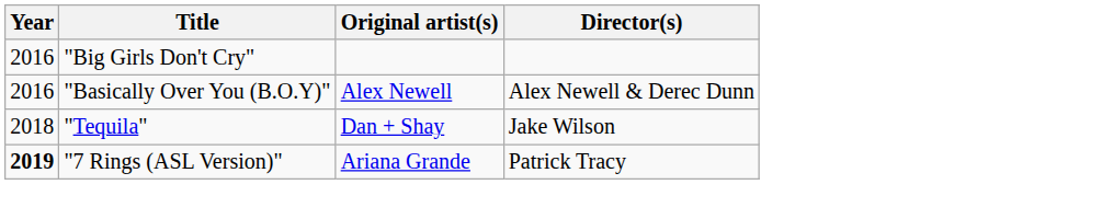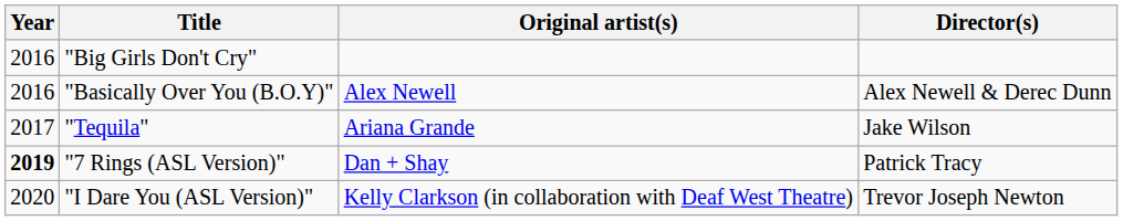"Tequila" | Year: 2018 -> 2017
"Tequila" | Original artist(s): Dan + Shay -> Ariana Grande
"7 Rings (ASL Version)" | Original artist(s): Ariana Grande -> Dan + Shay
+ row: 2020 | "I Dare You (ASL Version)" | Kelly Clarkson (in collaboration with Deaf West Theatre) | Trevor Joseph Newton
